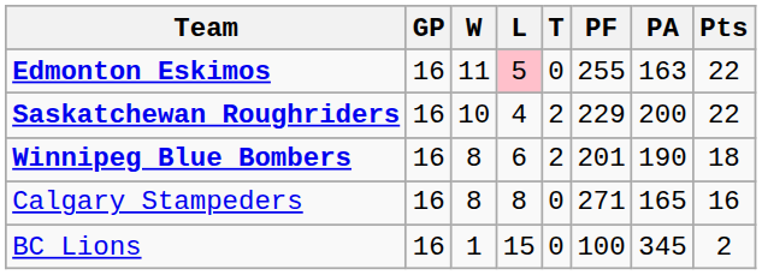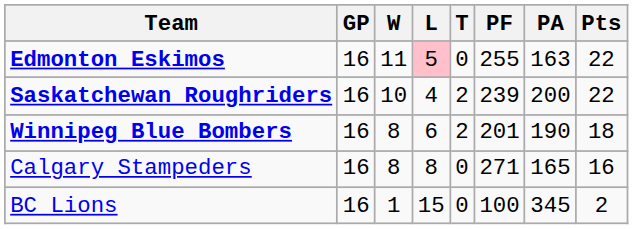Saskatchewan Roughriders | PF: 229 -> 239
